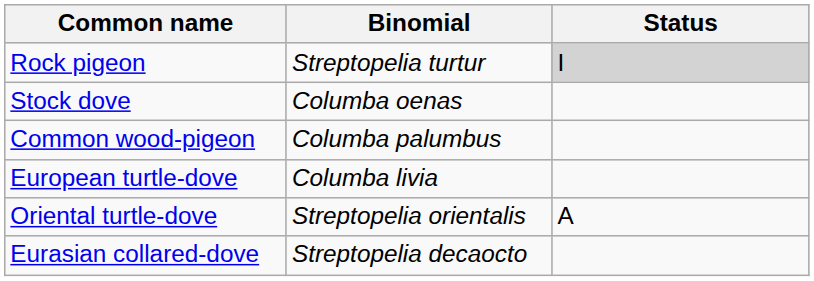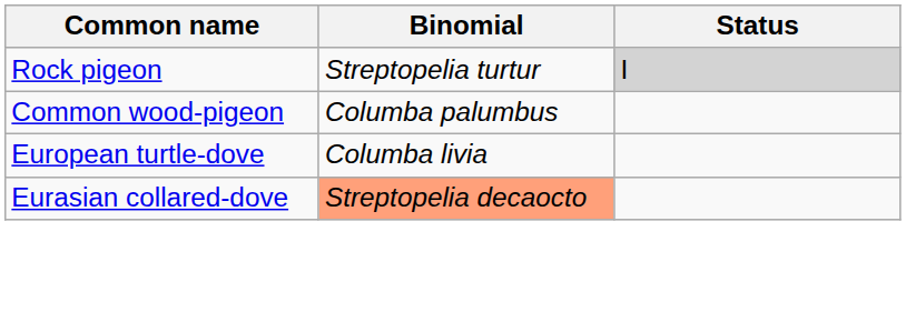- row: Stock dove | Columba oenas
- row: Oriental turtle-dove | Streptopelia orientalis | A
Eurasian collared-dove | Binomial: no background -> lightsalmon background
